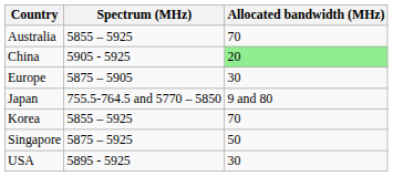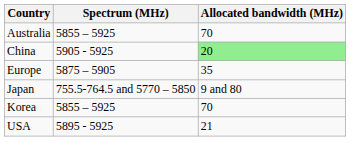Europe | Allocated bandwidth (MHz): 30 -> 35
- row: Singapore | 5875 – 5925 | 50
USA | Allocated bandwidth (MHz): 30 -> 21
